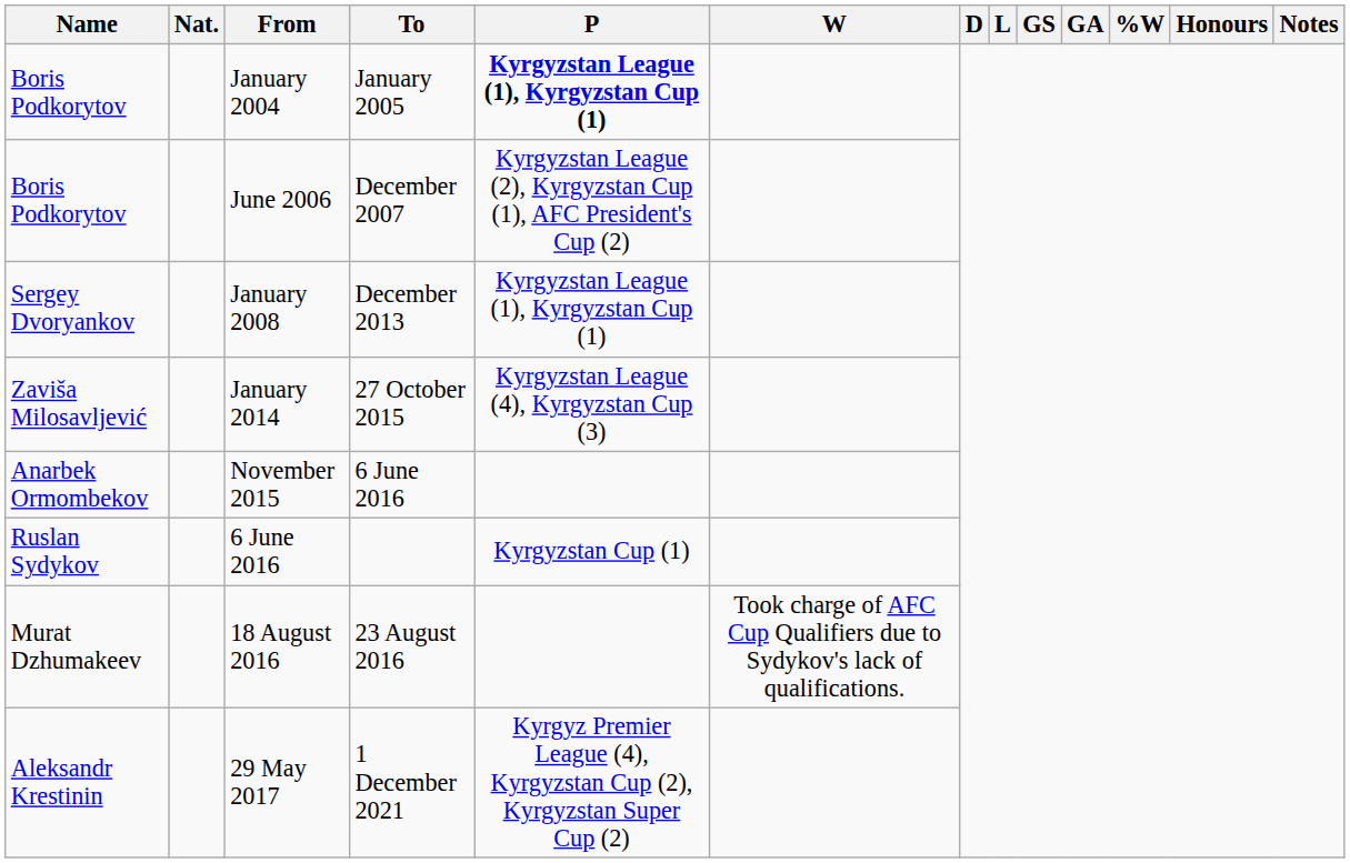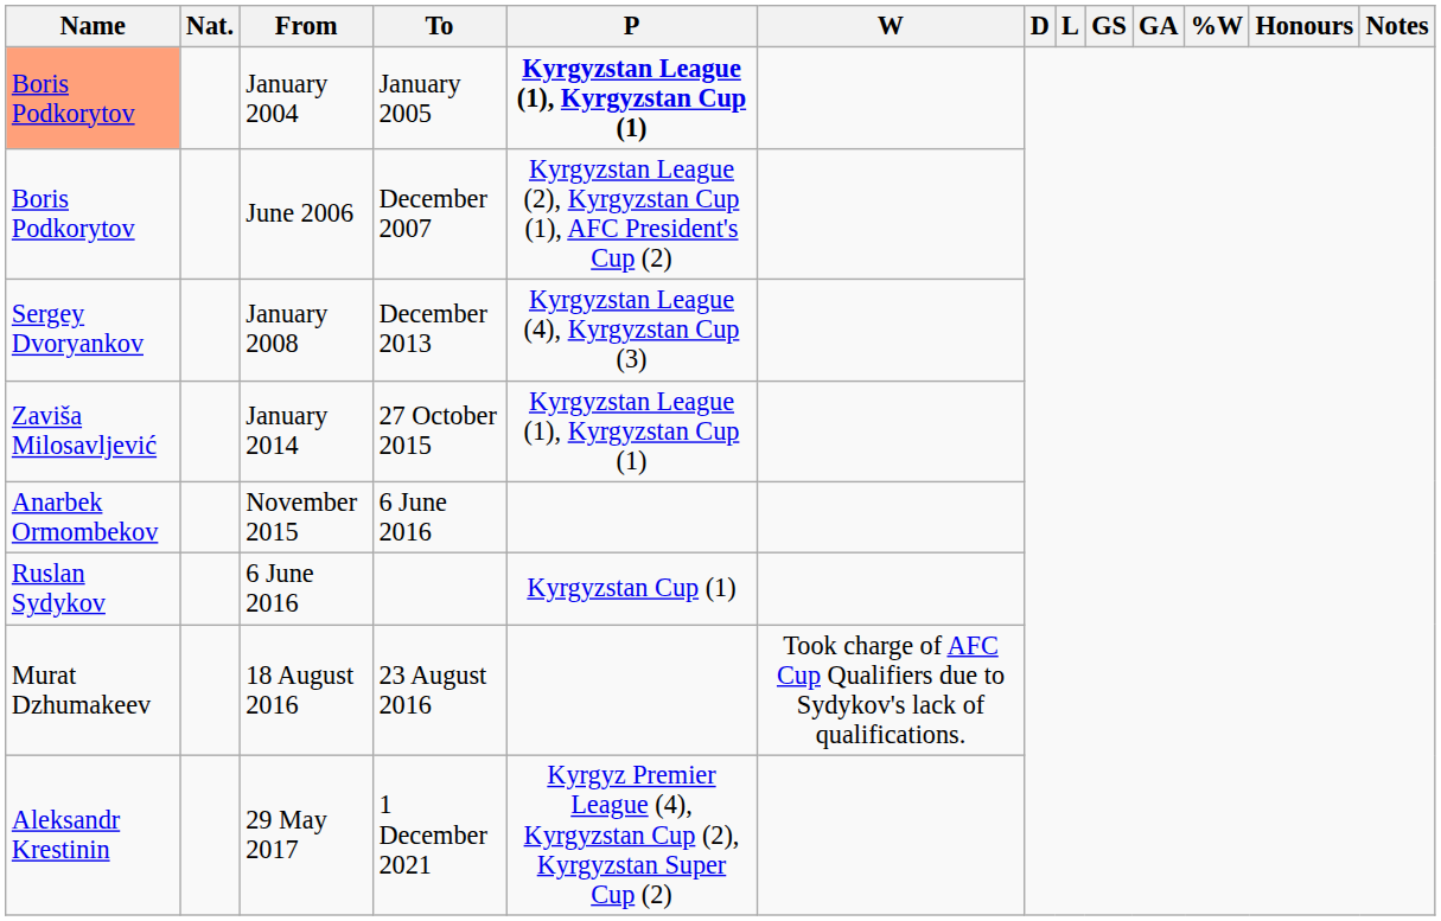January 2004 | Name: no background -> lightsalmon background
January 2008 | P: Kyrgyzstan League (1), Kyrgyzstan Cup (1) -> Kyrgyzstan League (4), Kyrgyzstan Cup (3)
January 2014 | P: Kyrgyzstan League (4), Kyrgyzstan Cup (3) -> Kyrgyzstan League (1), Kyrgyzstan Cup (1)
